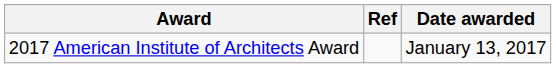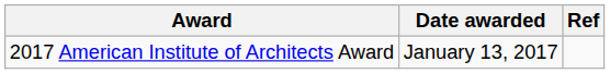columns swapped: Date awarded <-> Ref
